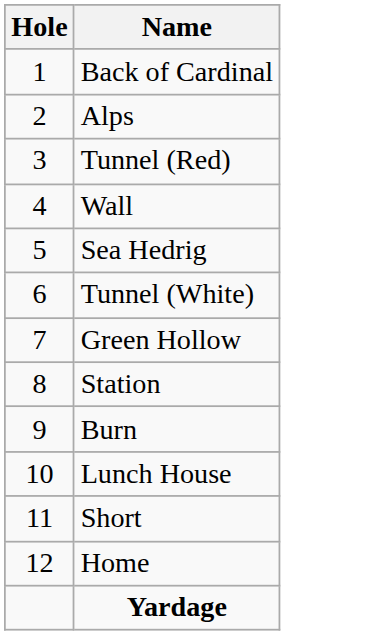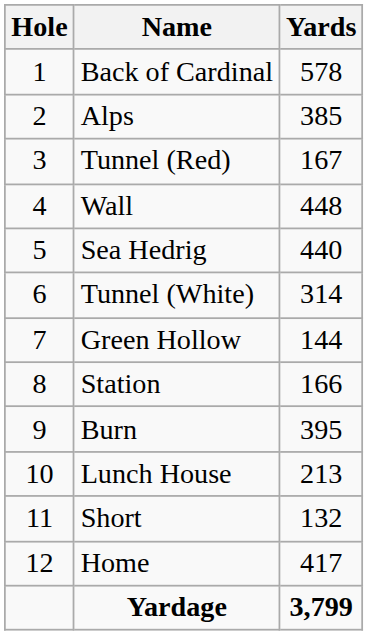+ column: Yards | 578 | 385 | 167 | 448 | 440 | 314 | 144 | 166 | 395 | 213 | 132 | 417 | 3,799
